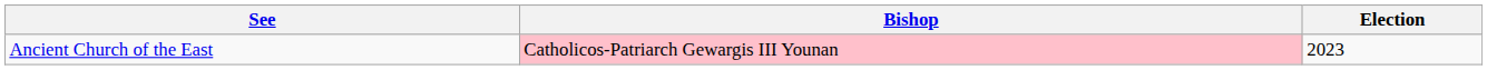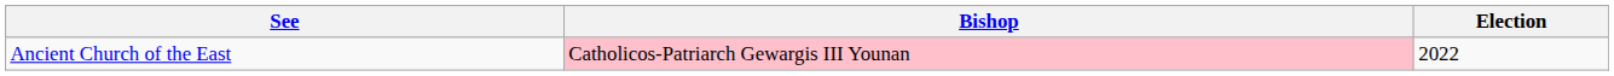Ancient Church of the East | Election: 2023 -> 2022
